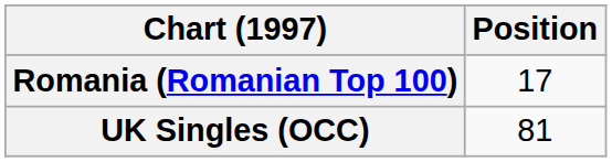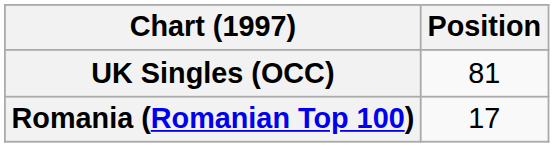rows swapped: Romania (Romanian Top 100) <-> UK Singles (OCC)
